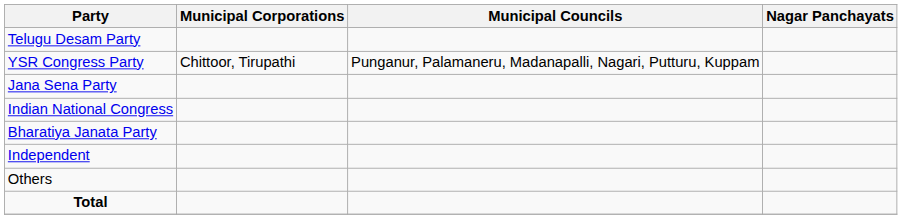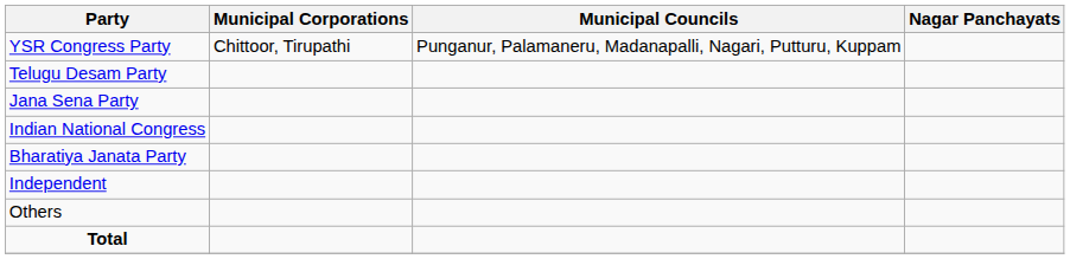rows swapped: YSR Congress Party <-> Telugu Desam Party
